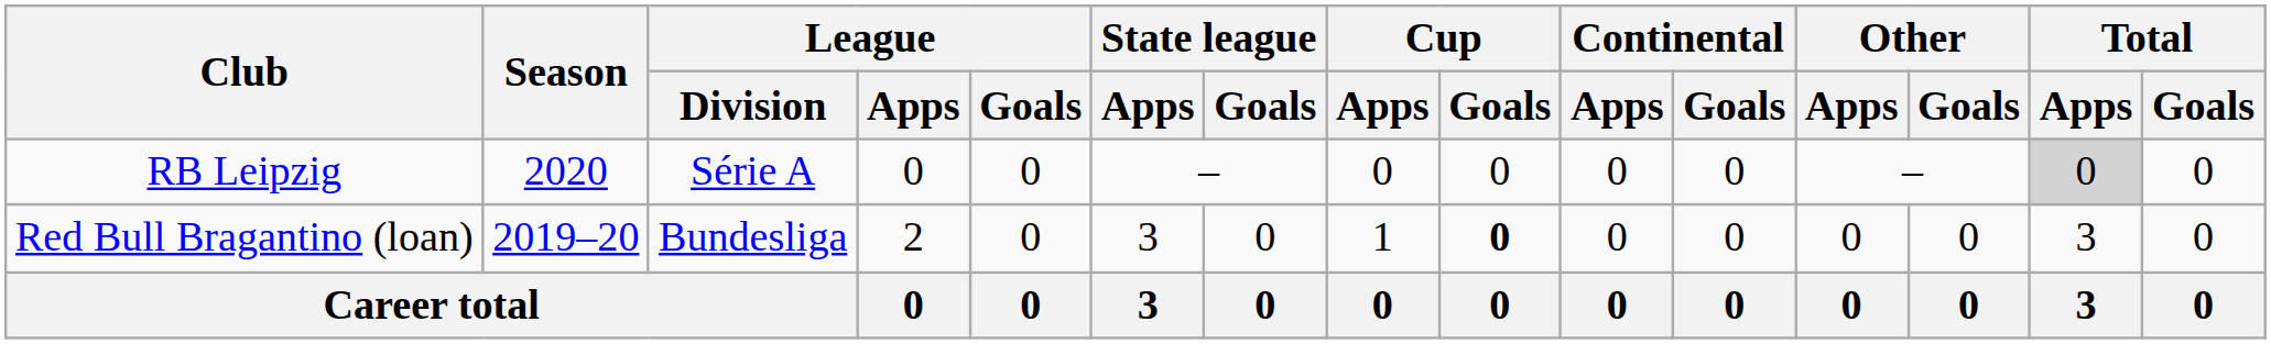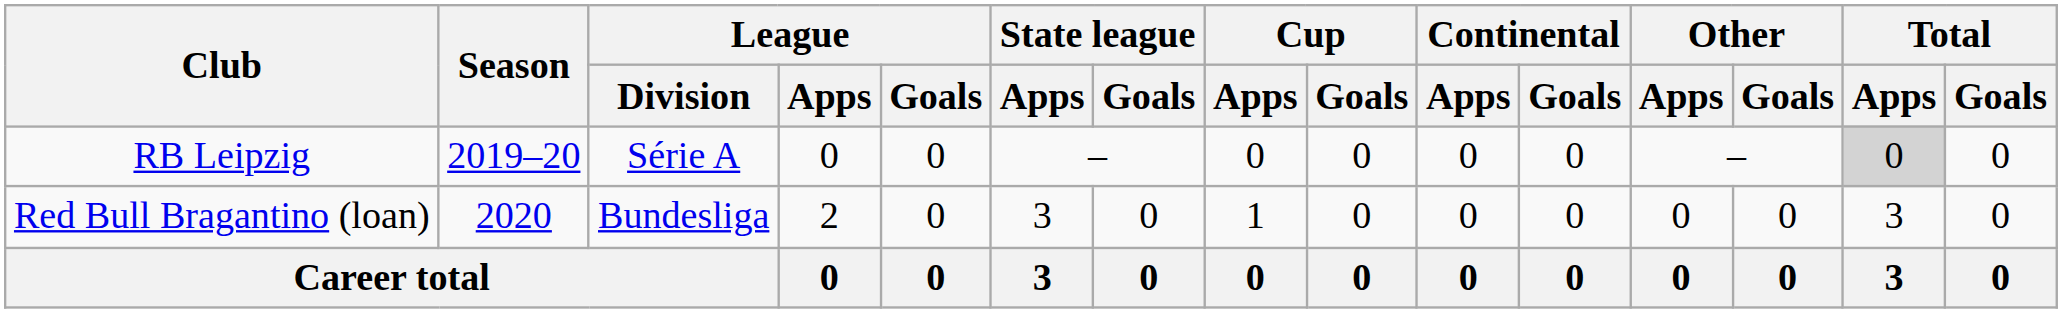RB Leipzig | Season: 2020 -> 2019–20
Red Bull Bragantino (loan) | Season: 2019–20 -> 2020
Red Bull Bragantino (loan) | Cup / Goals: bold -> normal
